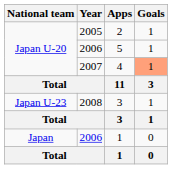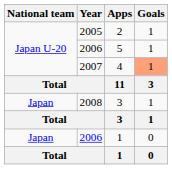2008 / 3 | National team: Japan U-23 -> Japan
